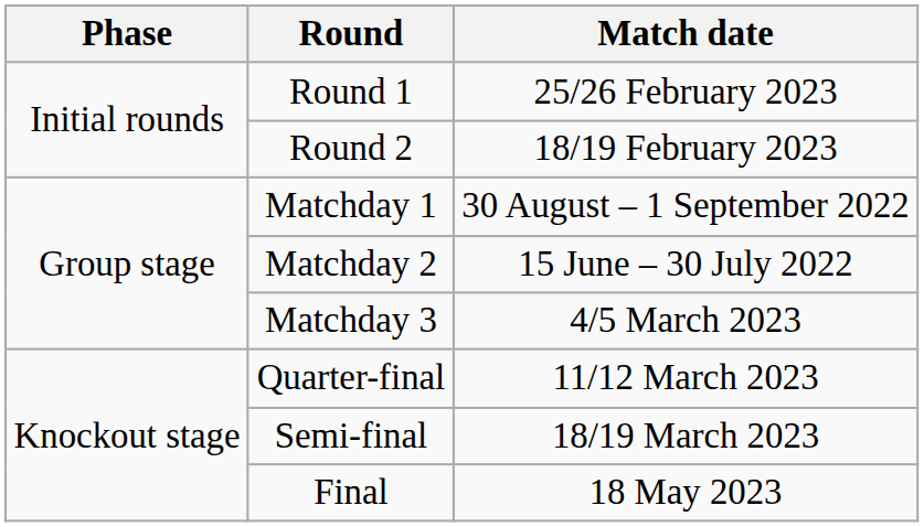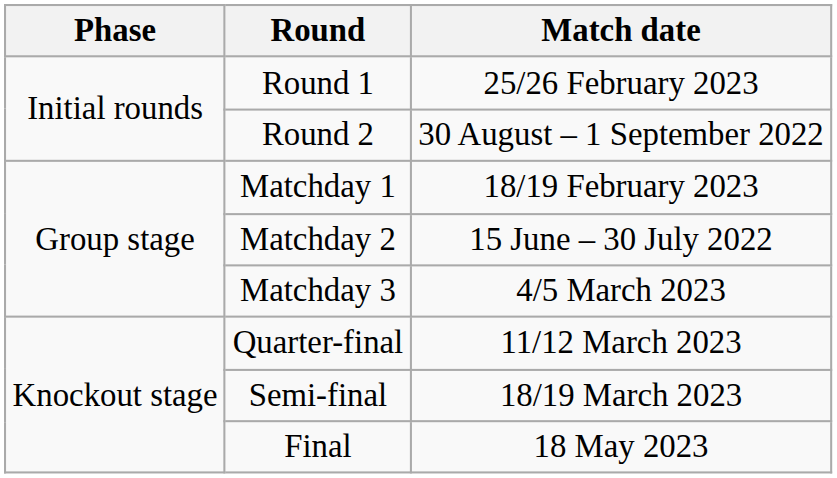Round 2 | Match date: 18/19 February 2023 -> 30 August – 1 September 2022
Matchday 1 | Match date: 30 August – 1 September 2022 -> 18/19 February 2023
